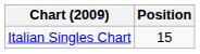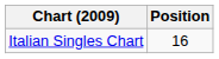Italian Singles Chart | Position: 15 -> 16
